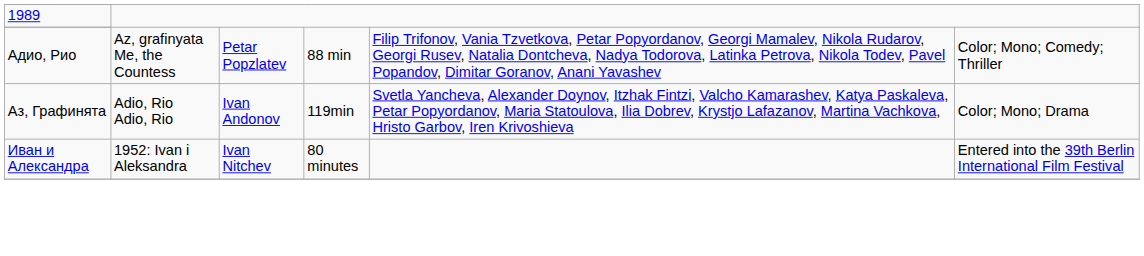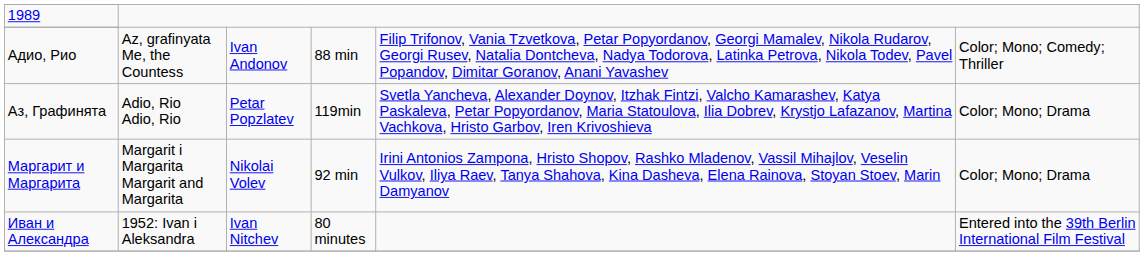Адио, Рио | column 3: Petar Popzlatev -> Ivan Andonov
Аз, Графинята | column 3: Ivan Andonov -> Petar Popzlatev
+ row: Маргарит и Маргарита | Margarit i Margarita Margarit and Margarita | Nikolai Volev | 92 min | Irini Antonios Zampona, Hristo Shopov, Rashko Mladenov, Vassil Mihajlov, Veselin Vulkov, Iliya Raev, Tanya Shahova, Kina Dasheva, Elena Rainova, Stoyan Stoev, Marin Damyanov | Color; Mono; Drama
